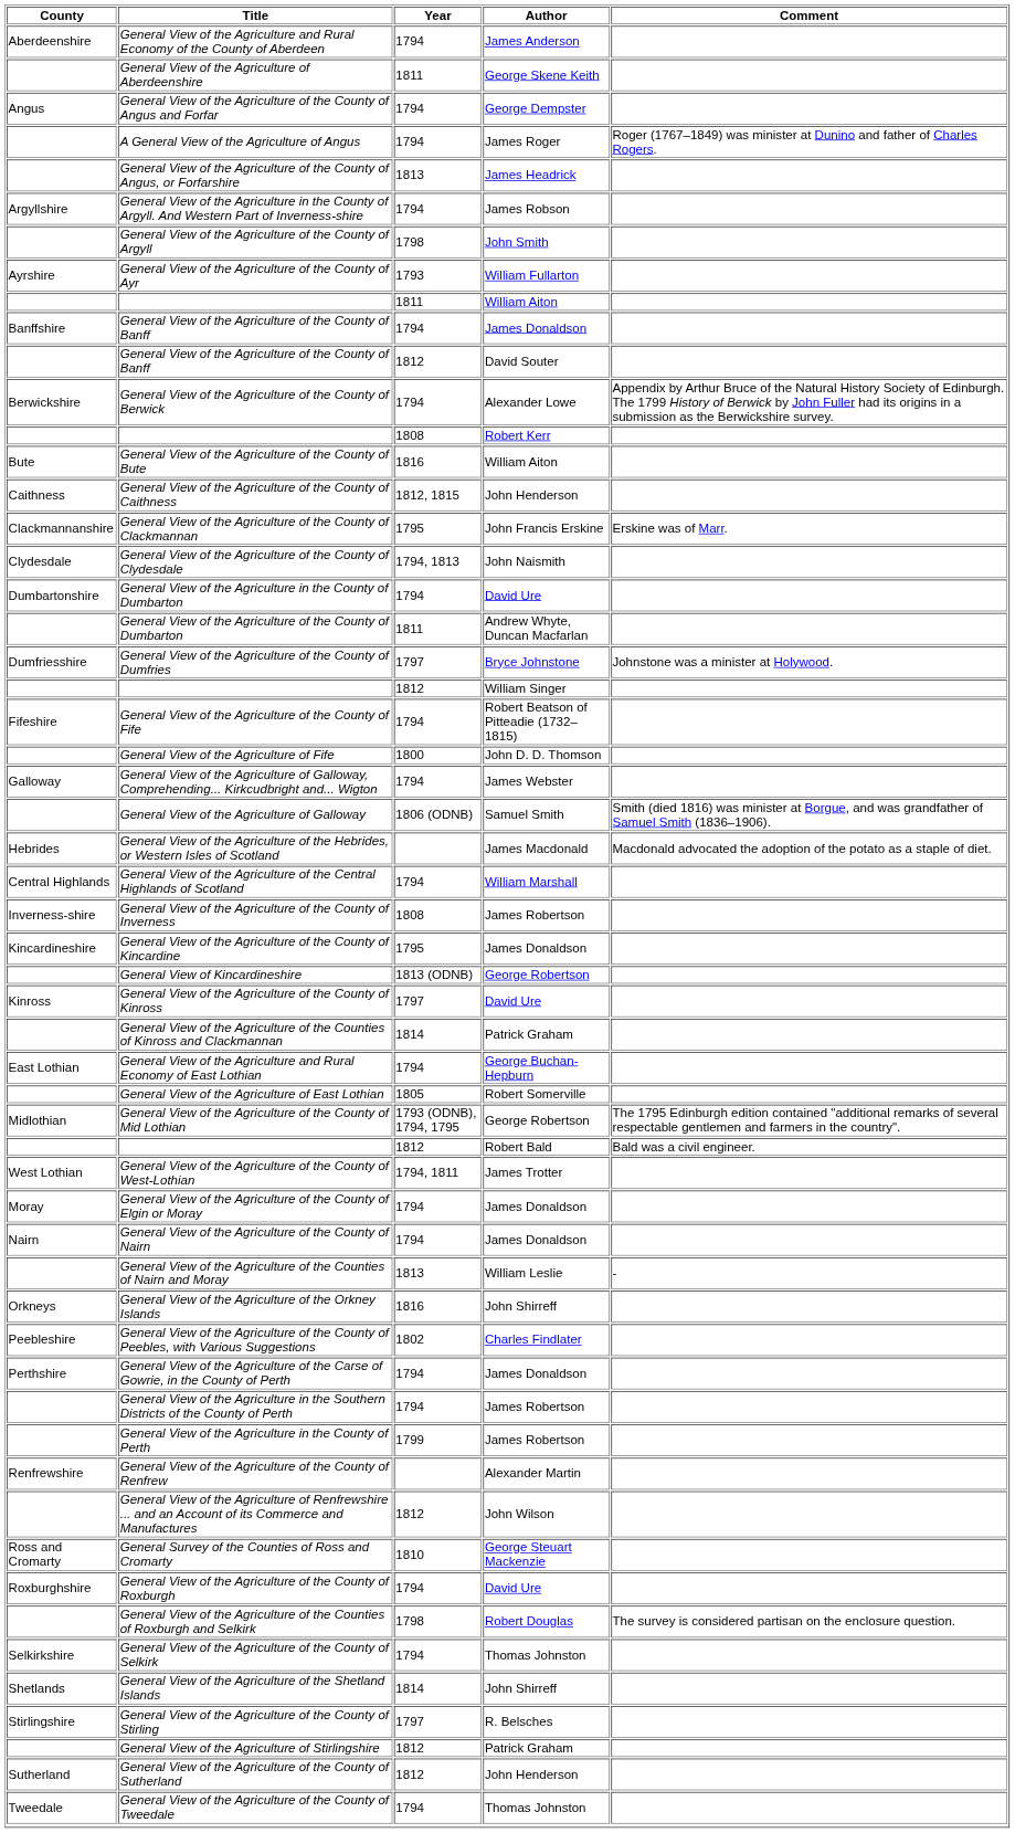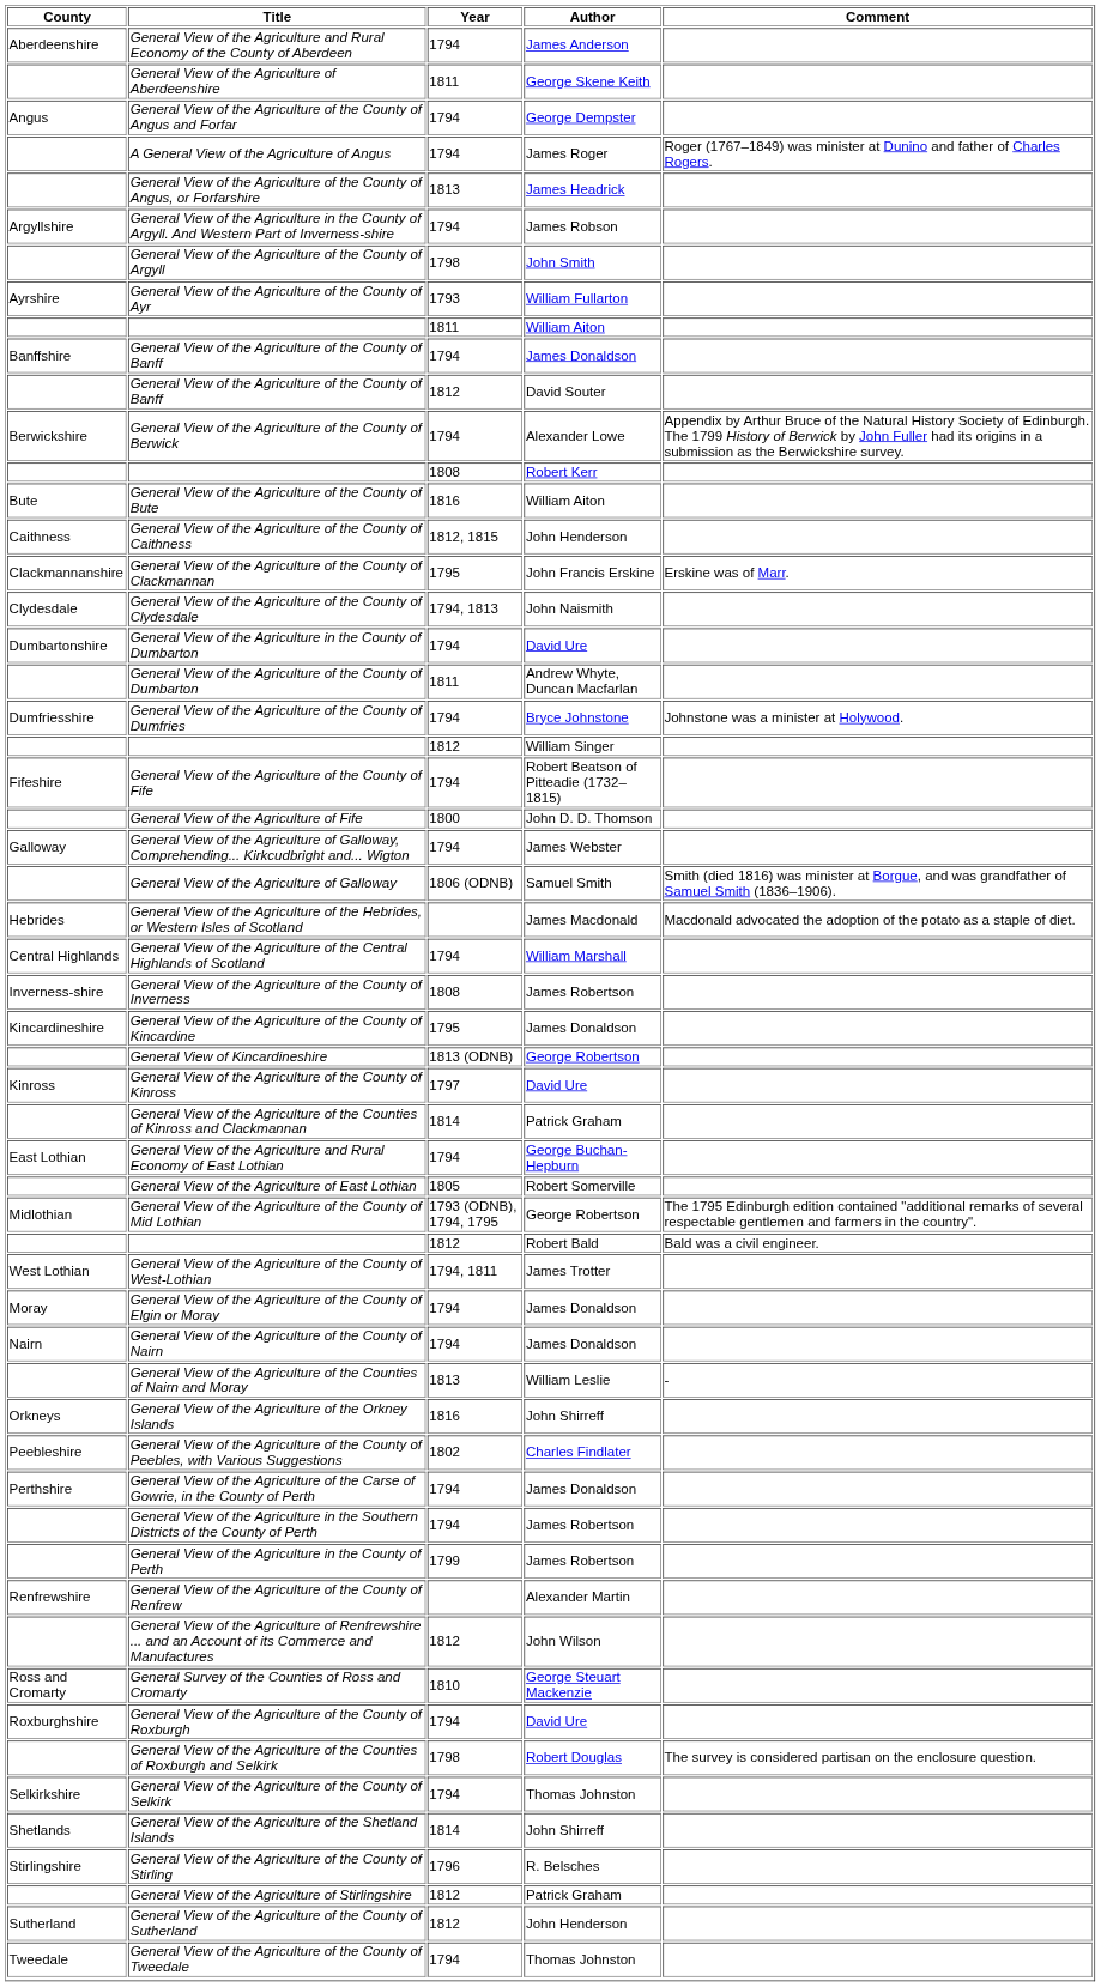General View of the Agriculture of the County of Dumfries | Year: 1797 -> 1794
General View of the Agriculture of the County of Stirling | Year: 1797 -> 1796
